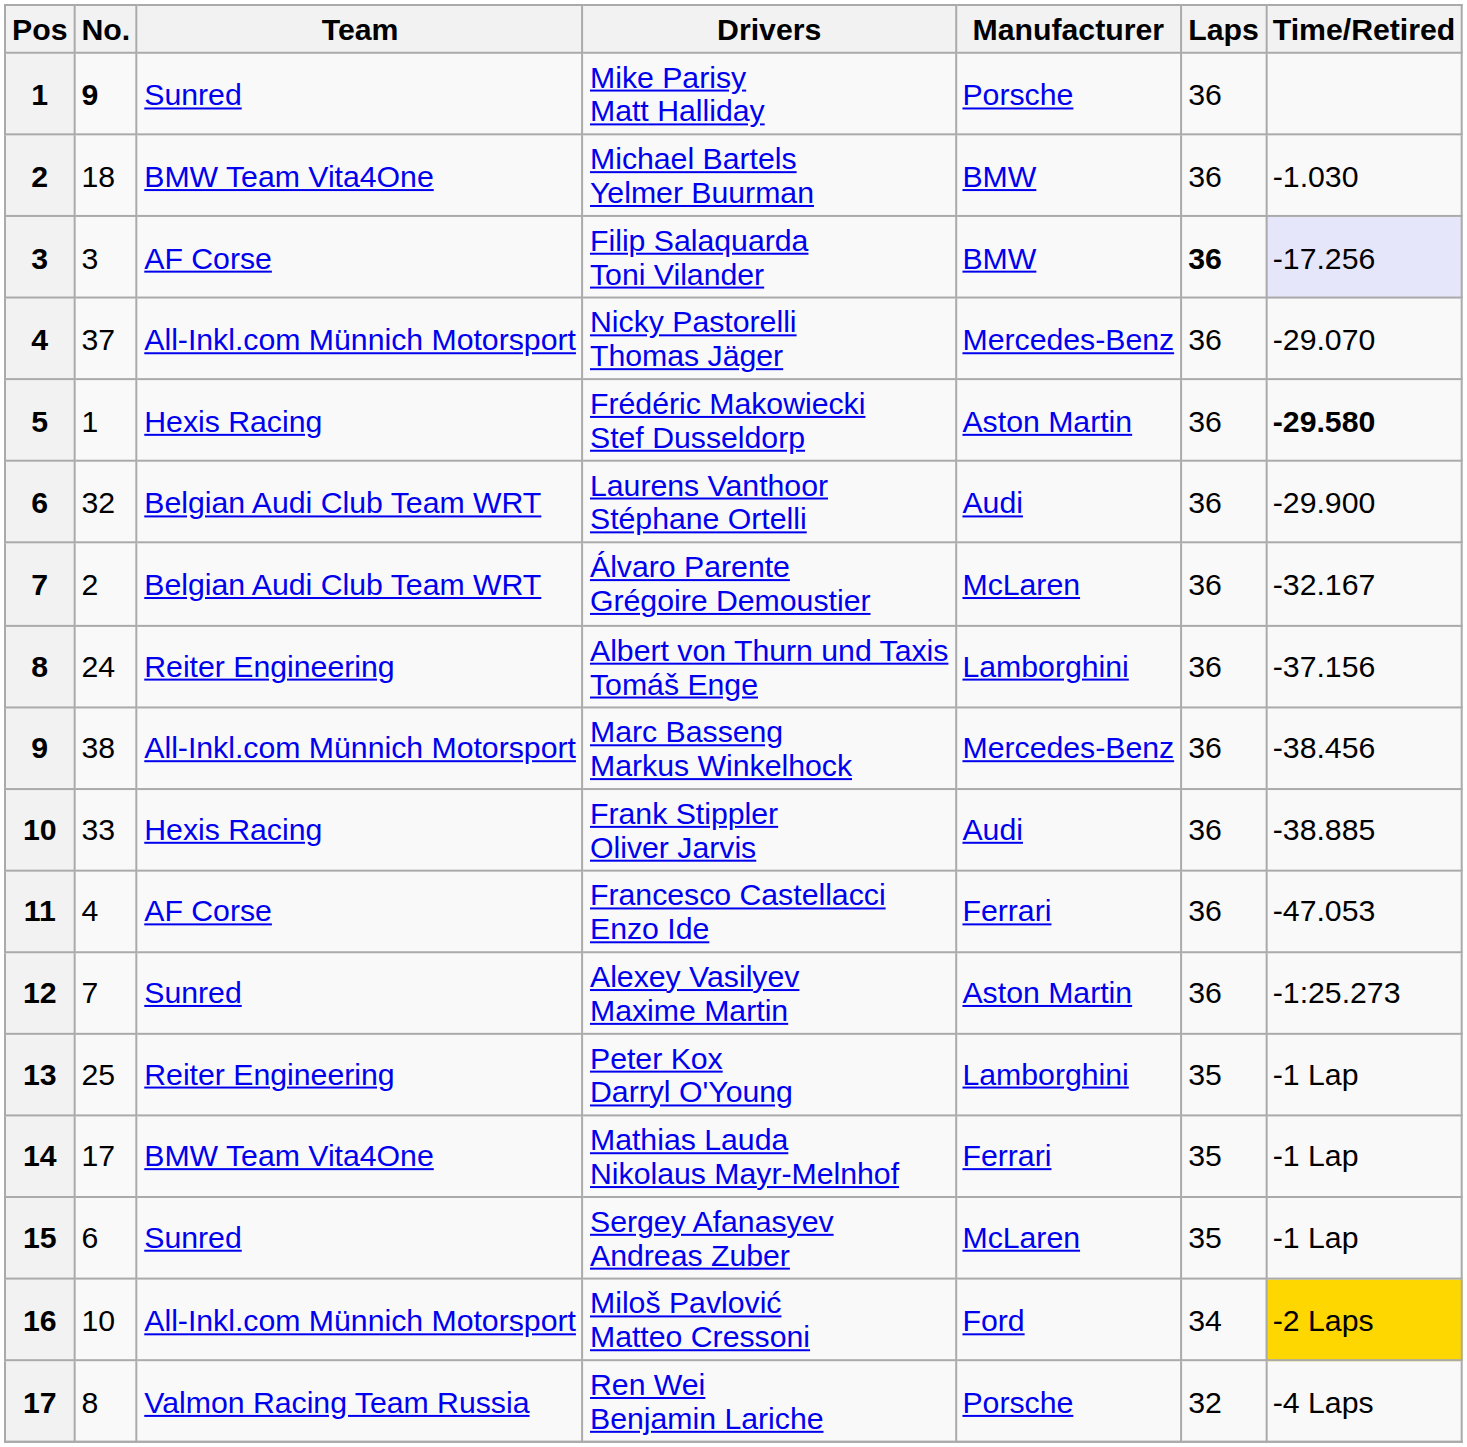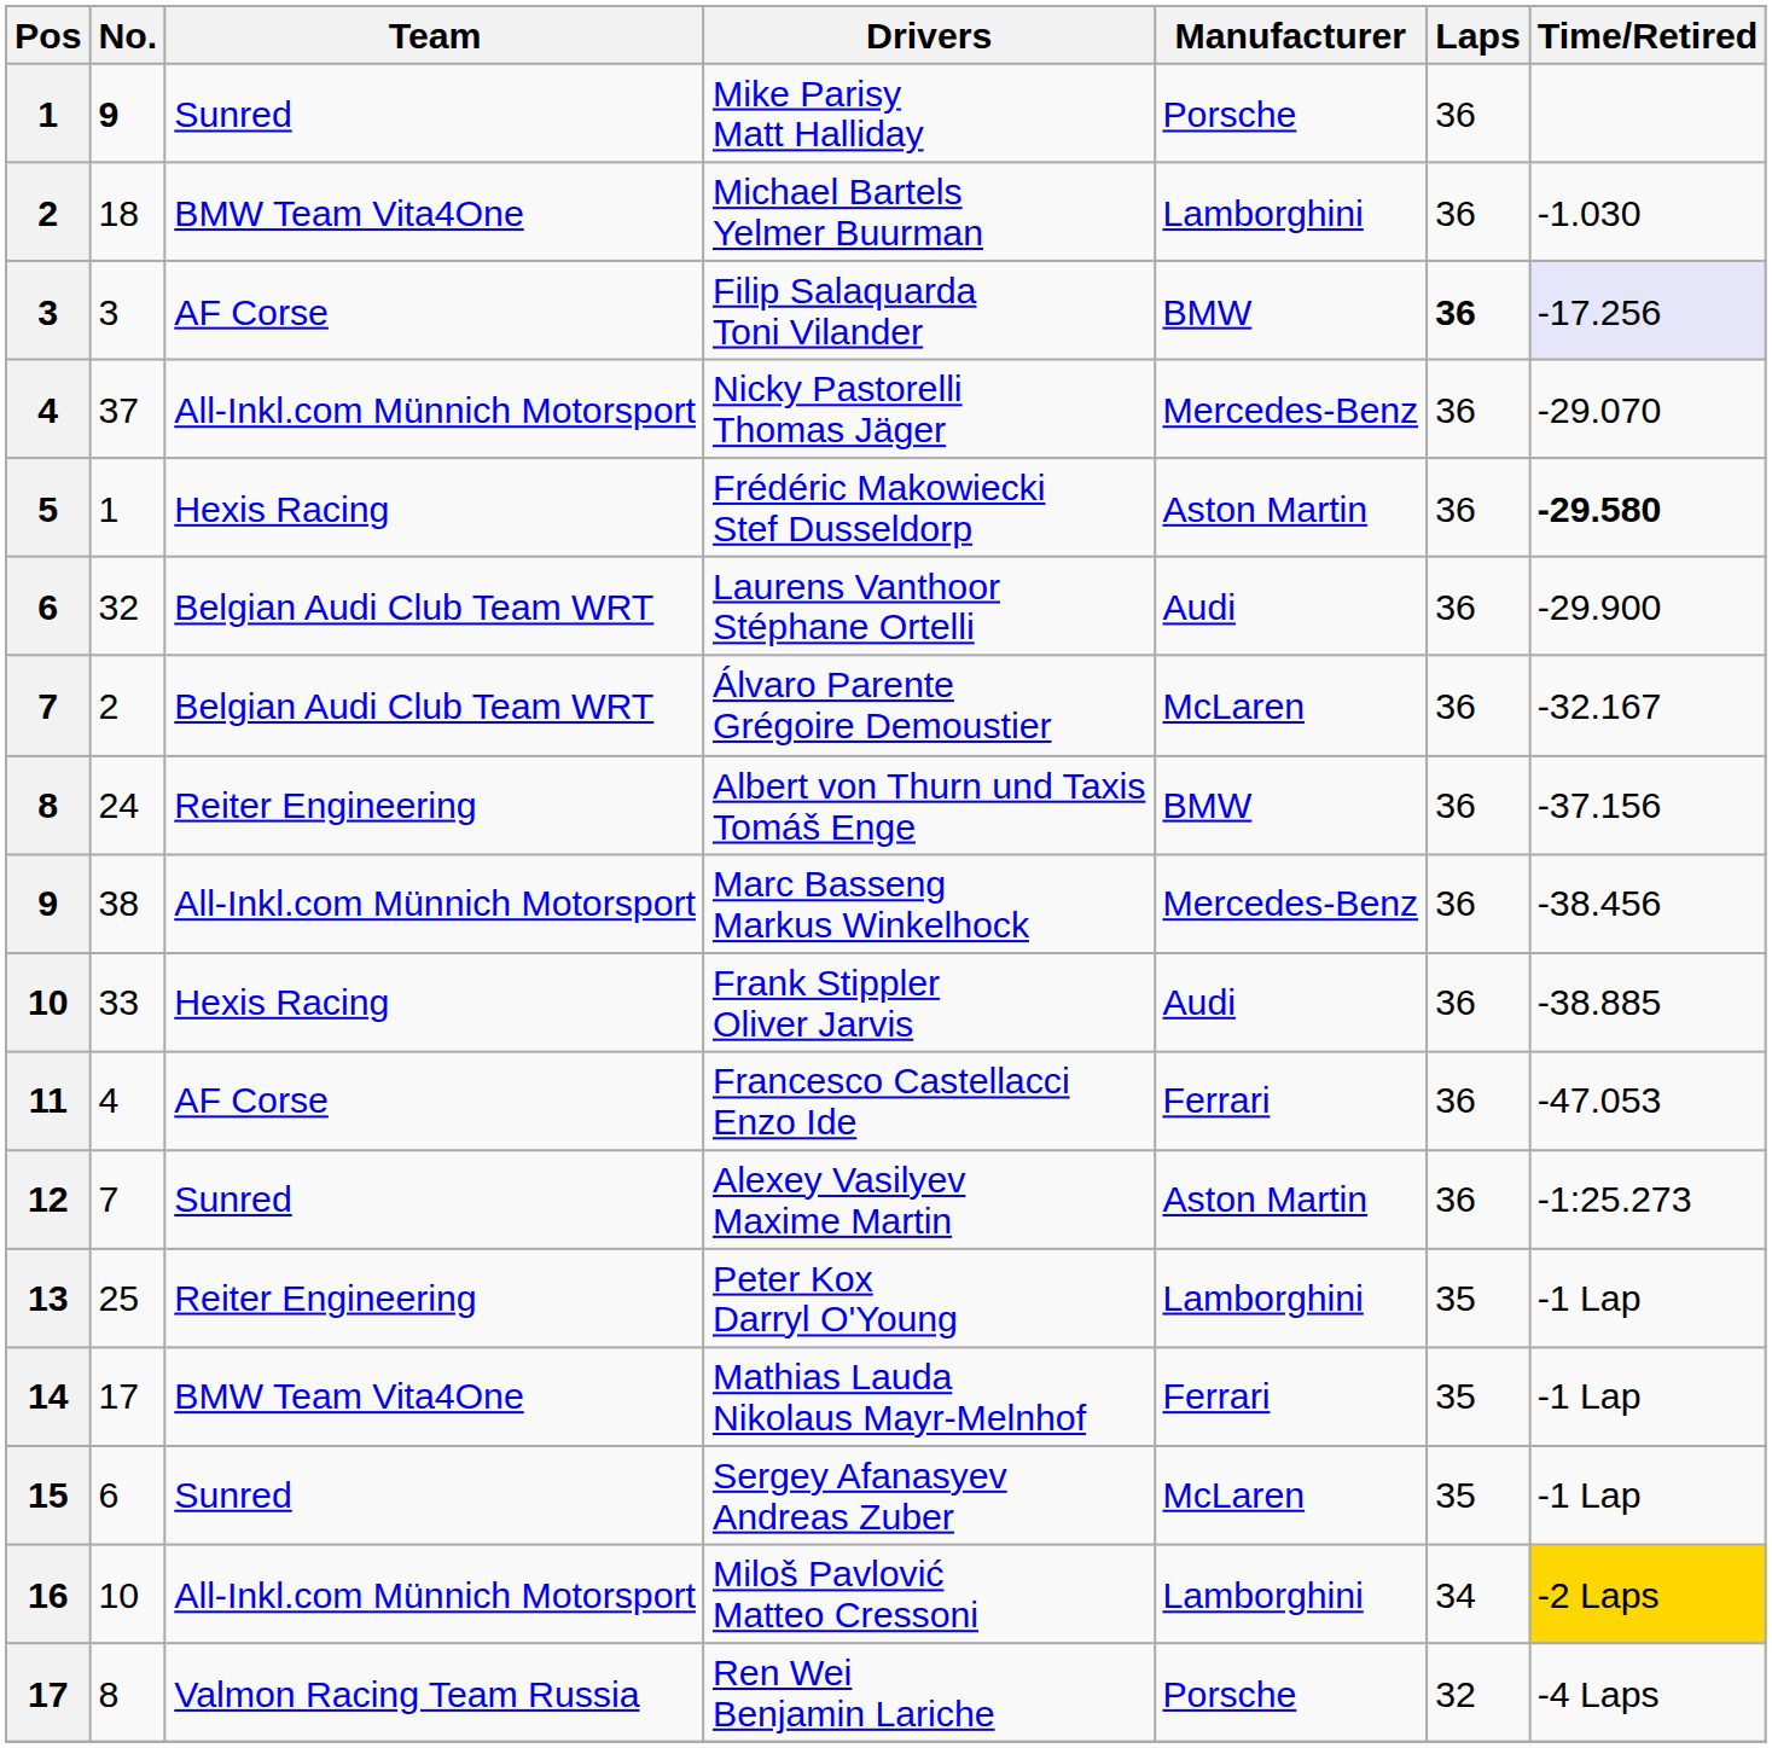Michael Bartels Yelmer Buurman | Manufacturer: BMW -> Lamborghini
Albert von Thurn und Taxis Tomáš Enge | Manufacturer: Lamborghini -> BMW
Miloš Pavlović Matteo Cressoni | Manufacturer: Ford -> Lamborghini
